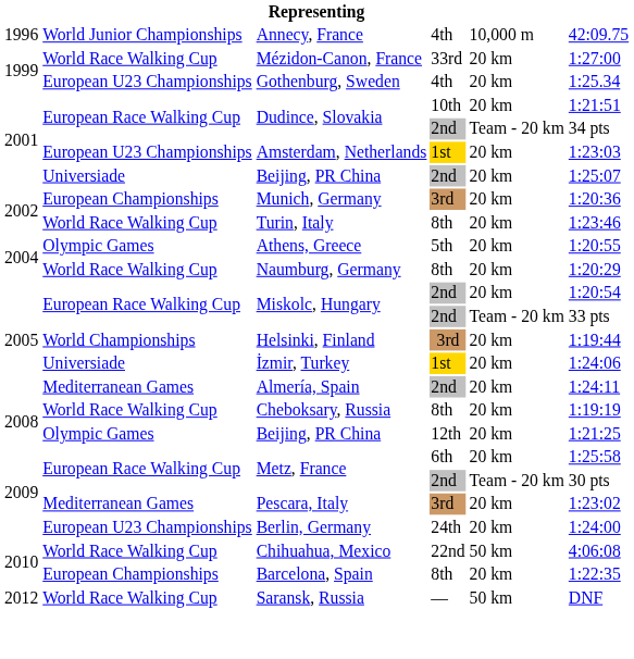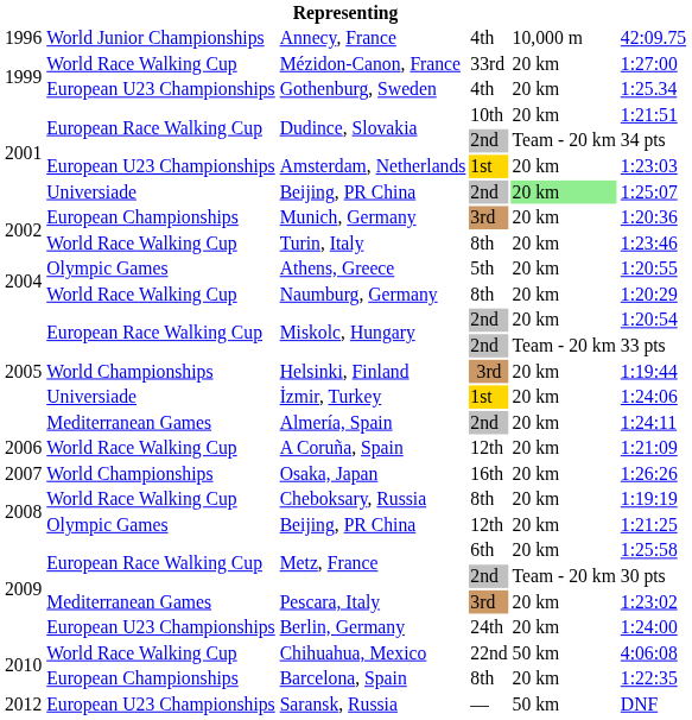Beijing, PR China / 2nd | column 5: no background -> lightgreen background
+ row: 2006 | World Race Walking Cup | A Coruña, Spain | 12th | 20 km | 1:21:09
+ row: 2007 | World Championships | Osaka, Japan | 16th | 20 km | 1:26:26
Saransk, Russia | column 2: World Race Walking Cup -> European U23 Championships
